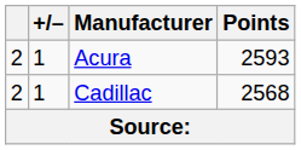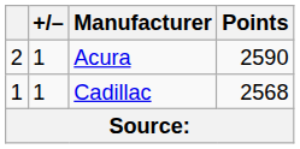Acura | Points: 2593 -> 2590
Cadillac | column 1: 2 -> 1
